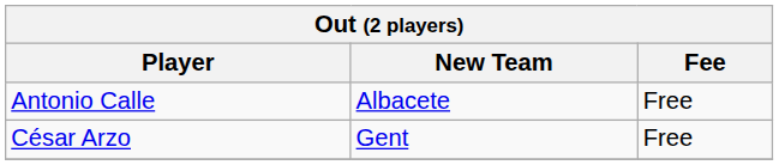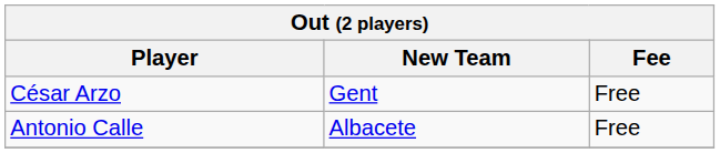rows swapped: César Arzo <-> Antonio Calle
